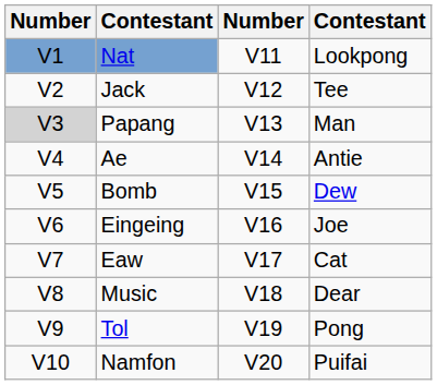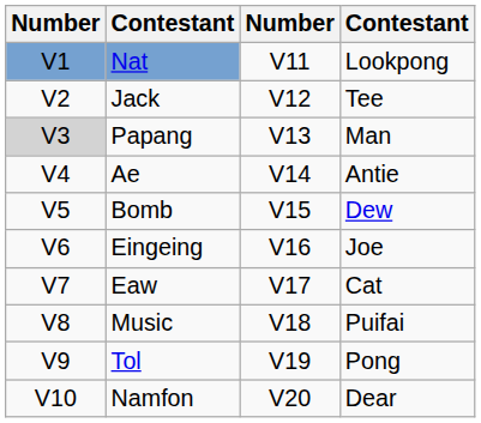Music | column 4: Dear -> Puifai
Namfon | column 4: Puifai -> Dear
